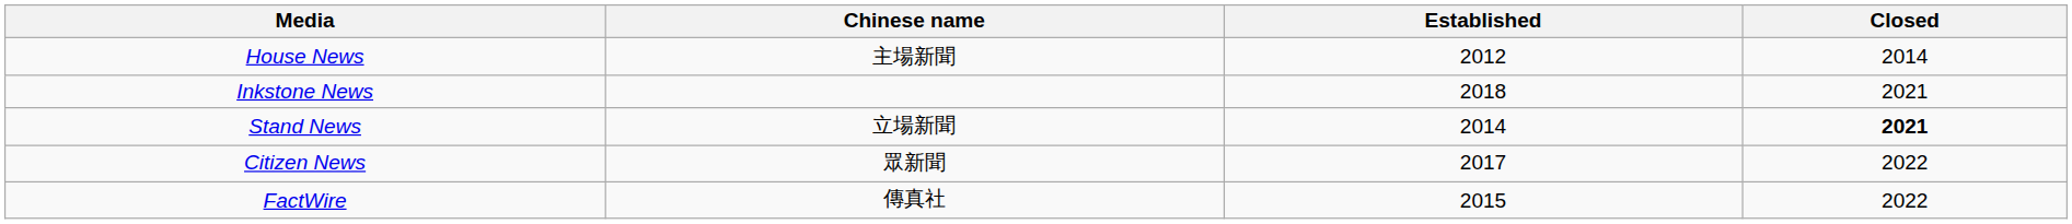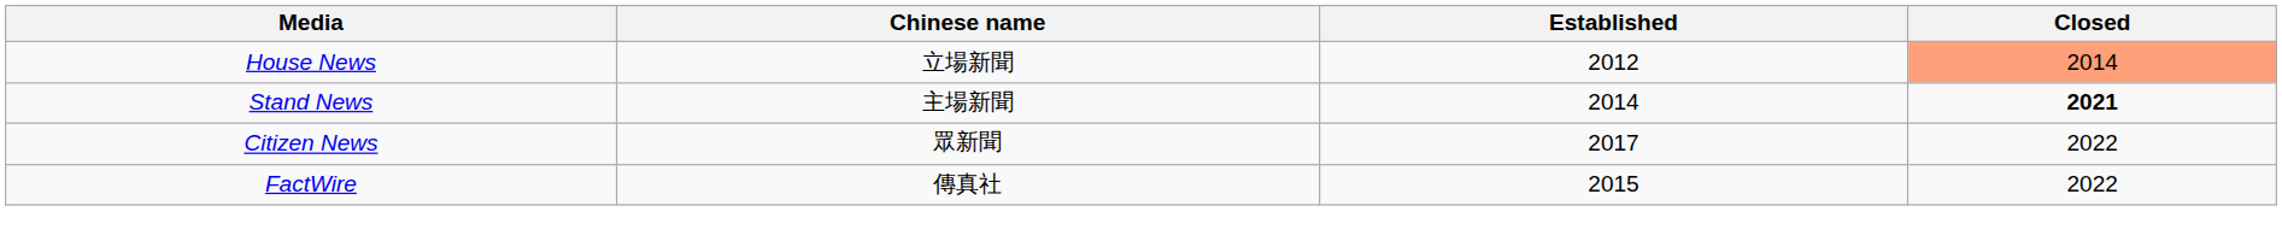House News | Chinese name: 主場新聞 -> 立場新聞
House News | Closed: no background -> lightsalmon background
- row: Inkstone News | 2018 | 2021
Stand News | Chinese name: 立場新聞 -> 主場新聞
